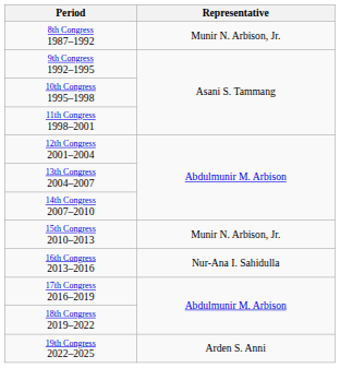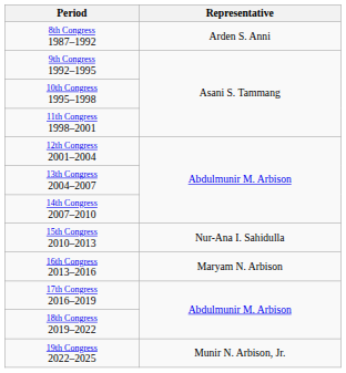8th Congress 1987–1992 | Representative: Munir N. Arbison, Jr. -> Arden S. Anni
15th Congress 2010–2013 | Representative: Munir N. Arbison, Jr. -> Nur-Ana I. Sahidulla
16th Congress 2013–2016 | Representative: Nur-Ana I. Sahidulla -> Maryam N. Arbison
19th Congress 2022–2025 | Representative: Arden S. Anni -> Munir N. Arbison, Jr.
